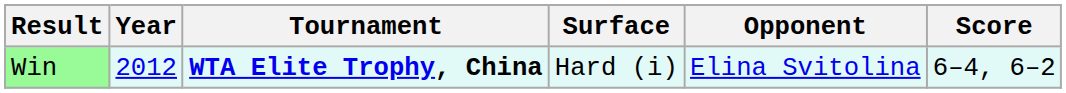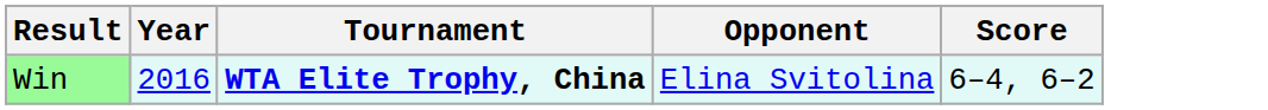- column: Surface | Hard (i)
Win | Year: 2012 -> 2016
